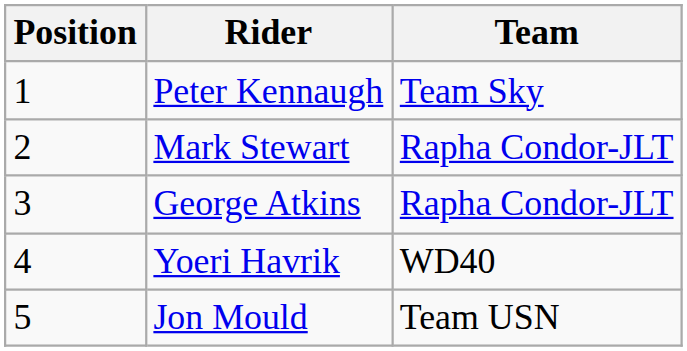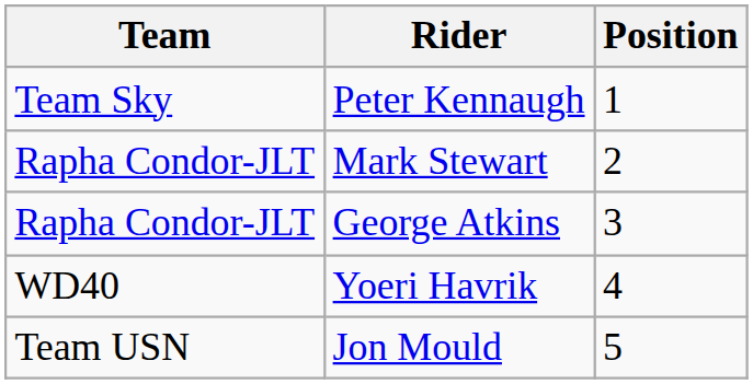columns swapped: Position <-> Team
